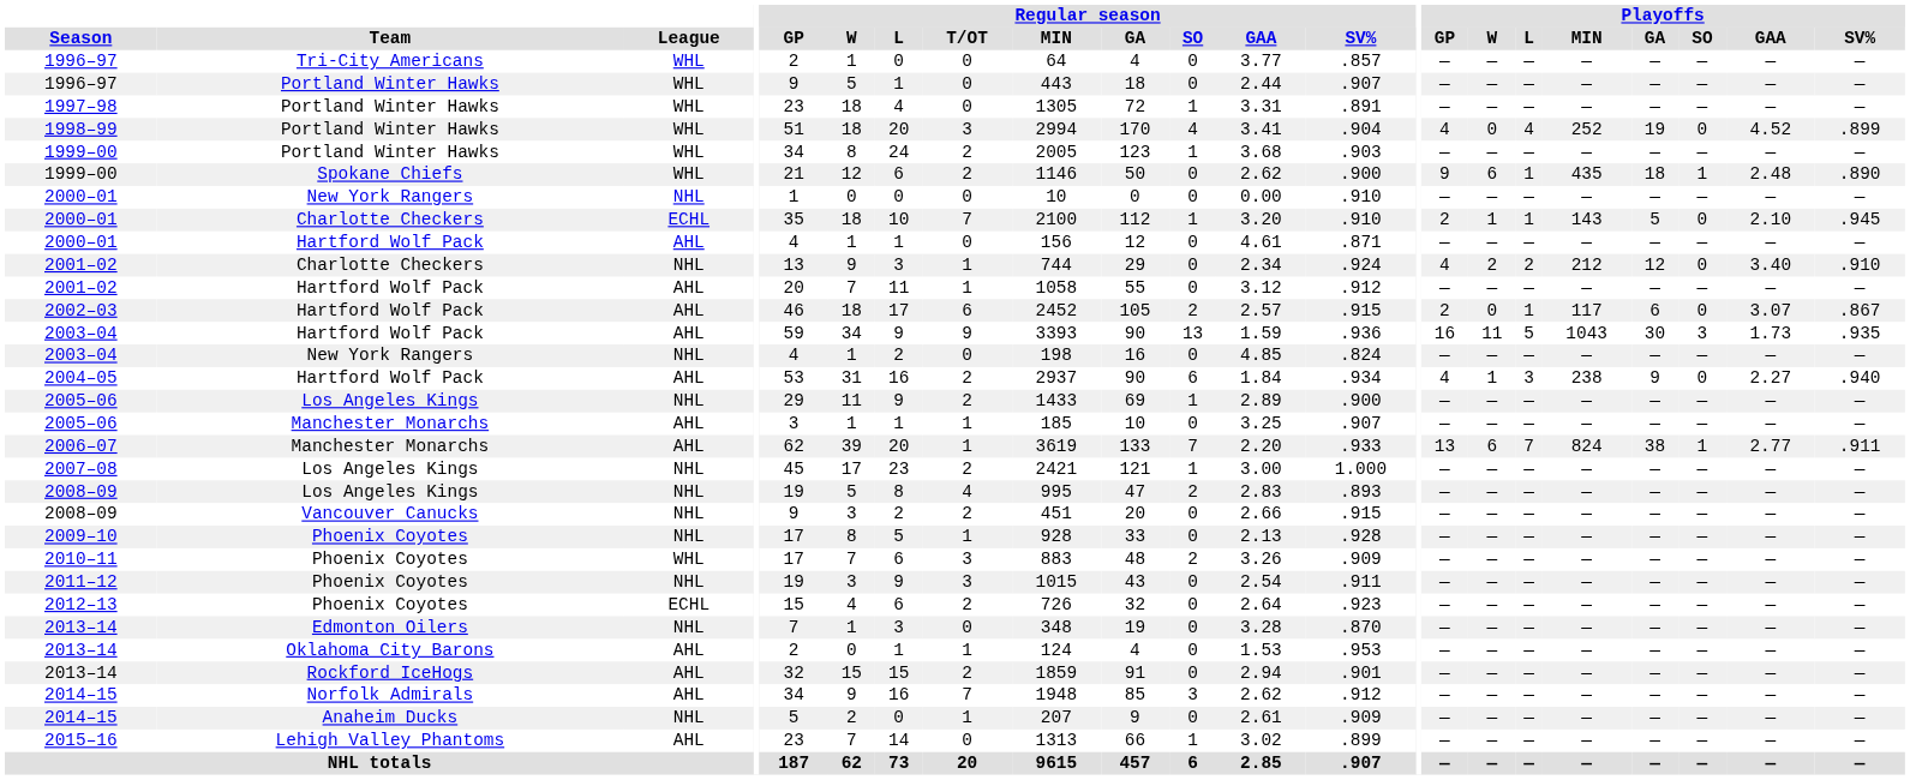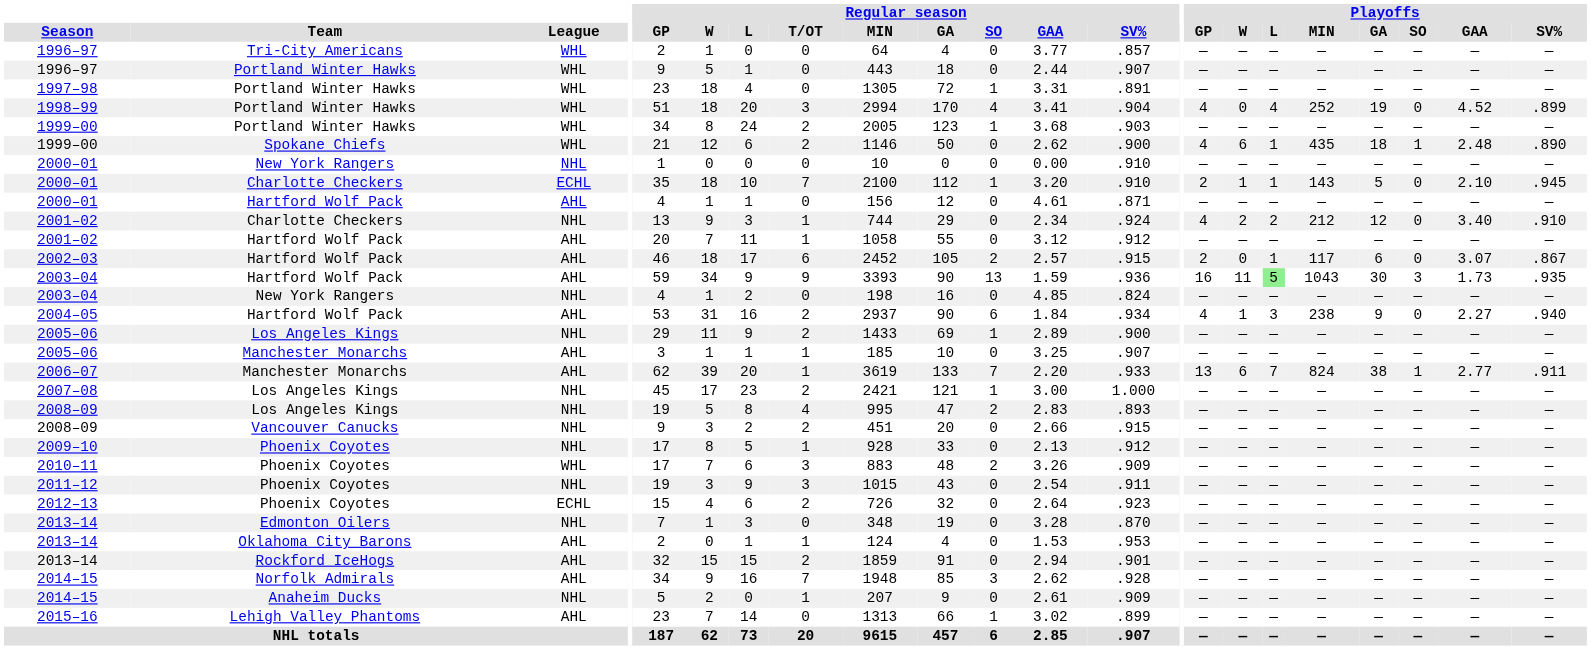1999–00 / Spokane Chiefs | Playoffs / GP: 9 -> 4
2003–04 / Hartford Wolf Pack | Playoffs / L: no background -> lightgreen background
2009–10 | Regular season / SV%: .928 -> .912
2014–15 / Norfolk Admirals | Regular season / SV%: .912 -> .928
